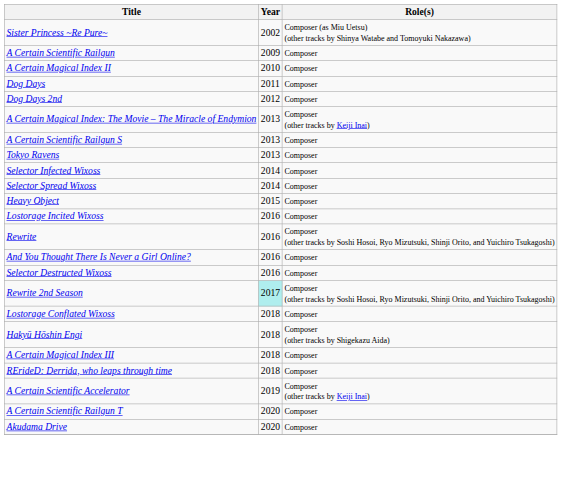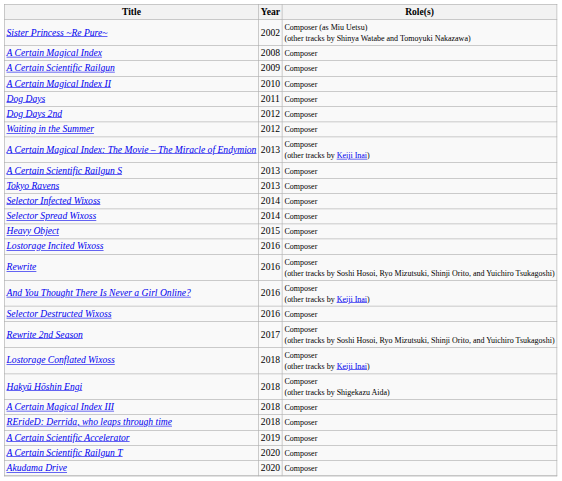+ row: A Certain Magical Index | 2008 | Composer
+ row: Waiting in the Summer | 2012 | Composer
And You Thought There Is Never a Girl Online? | Role(s): Composer -> Composer (other tracks by Keiji Inai)
Rewrite 2nd Season | Year: paleturquoise background -> no background
Lostorage Conflated Wixoss | Role(s): Composer -> Composer (other tracks by Keiji Inai)
A Certain Scientific Accelerator | Role(s): Composer (other tracks by Keiji Inai) -> Composer
